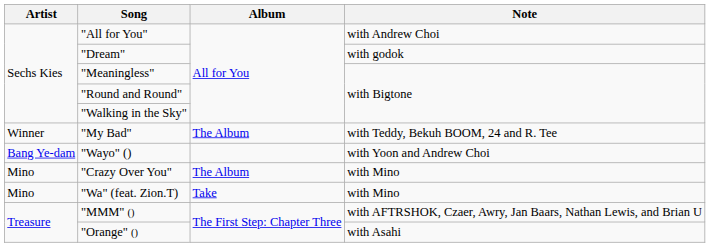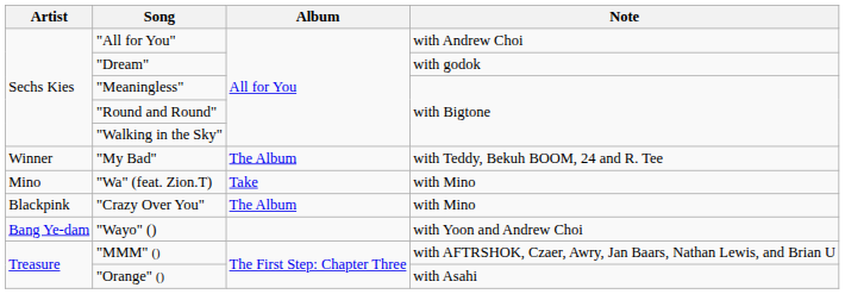rows swapped: "Wayo" () <-> "Wa" (feat. Zion.T)
"Crazy Over You" | Artist: Mino -> Blackpink
